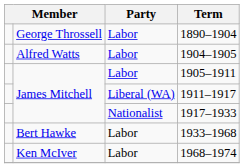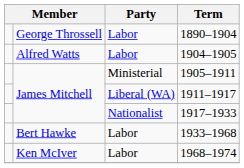1905–1911 | Party: Labor -> Ministerial
